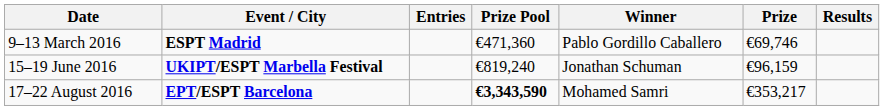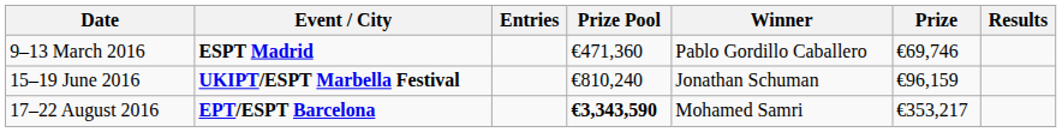15–19 June 2016 | Prize Pool: €819,240 -> €810,240
